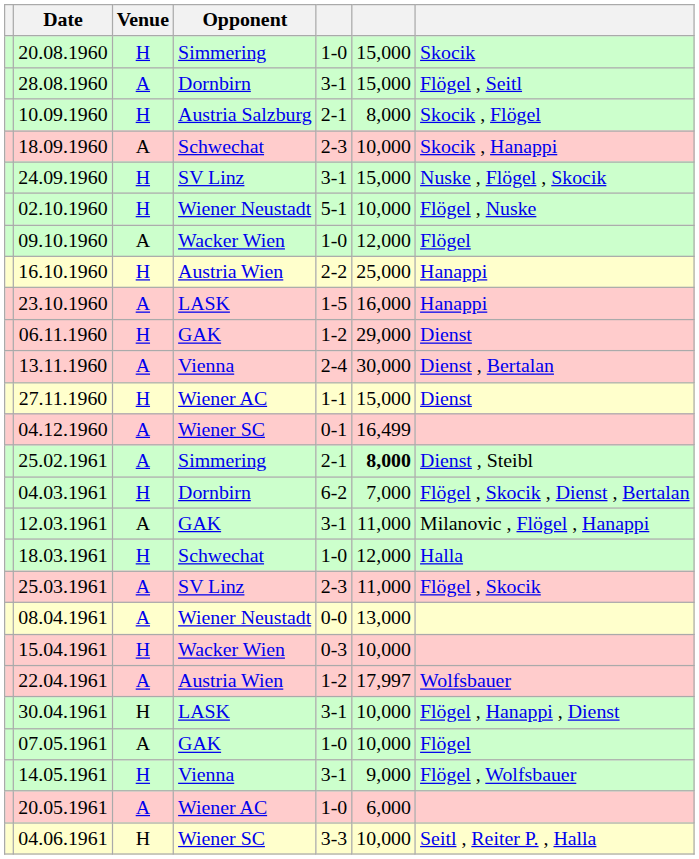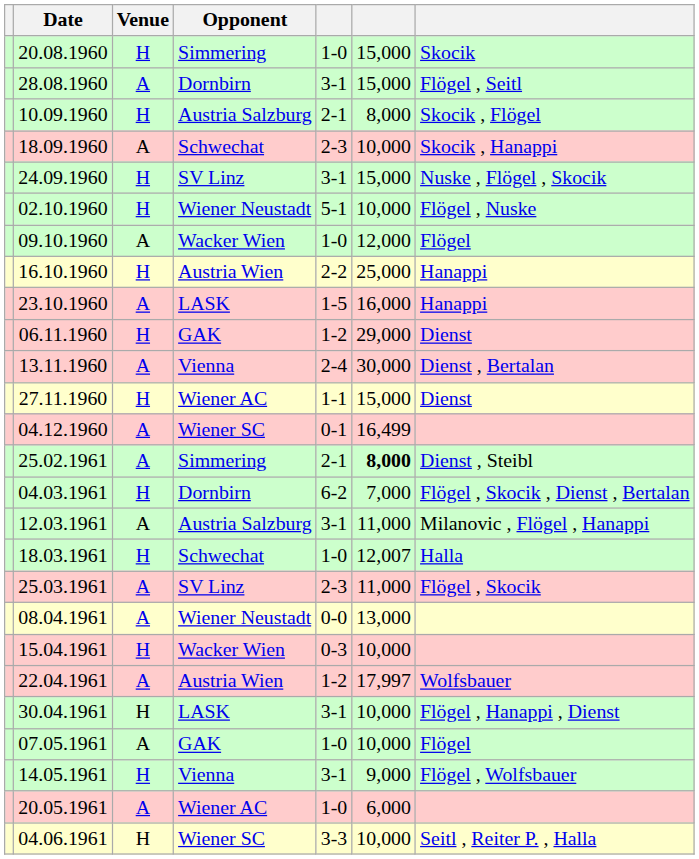12.03.1961 | Opponent: GAK -> Austria Salzburg
18.03.1961 | column 6: 12,000 -> 12,007
